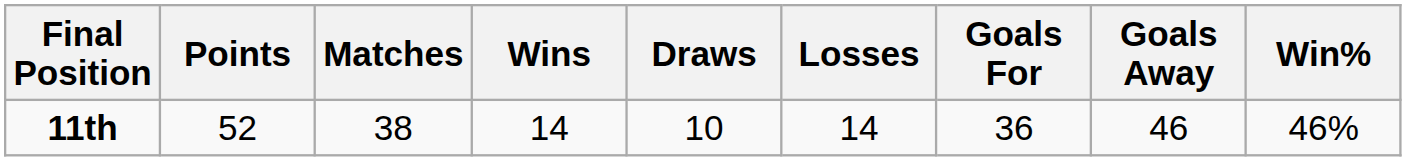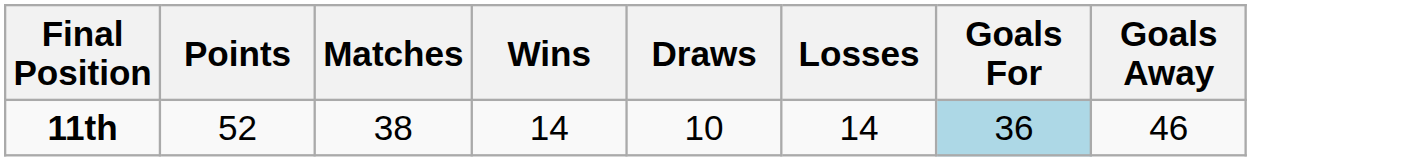- column: Win% | 46%
11th | Goals For: no background -> lightblue background
